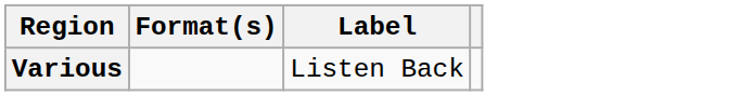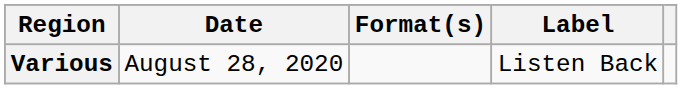+ column: Date | August 28, 2020
